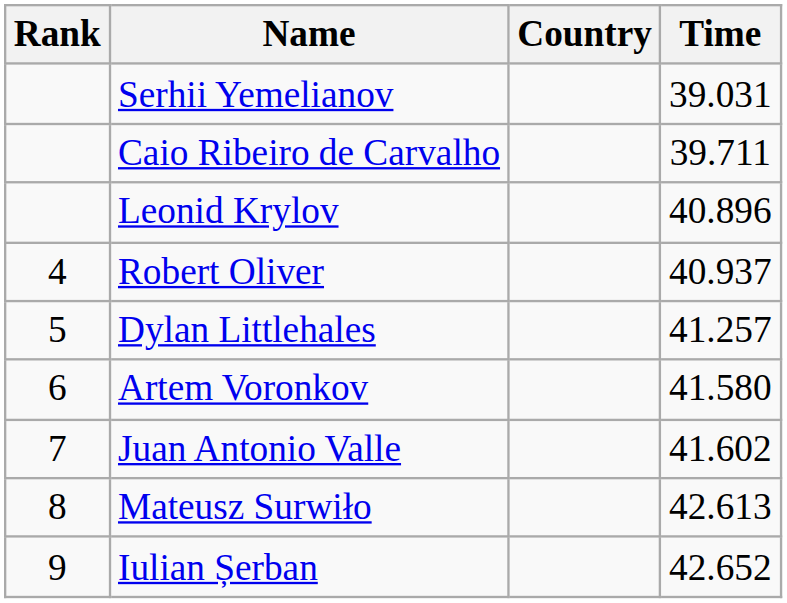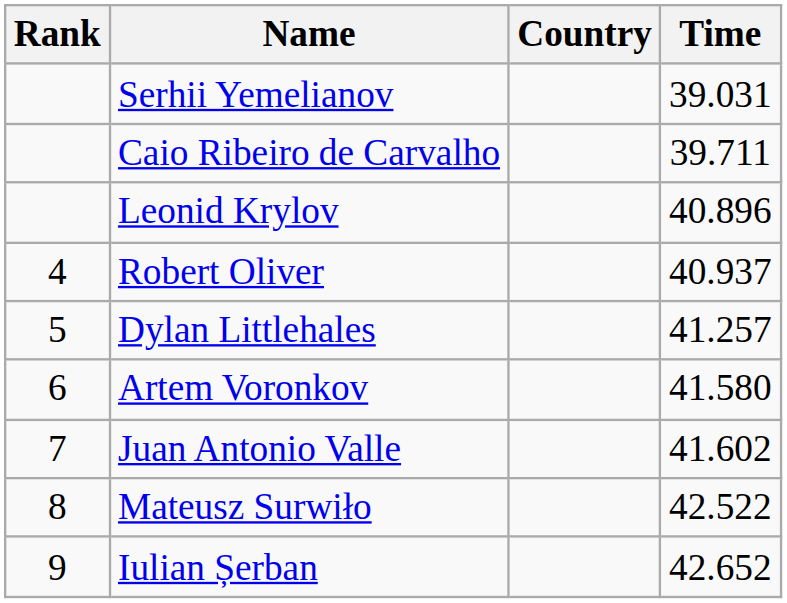Mateusz Surwiło | Time: 42.613 -> 42.522
